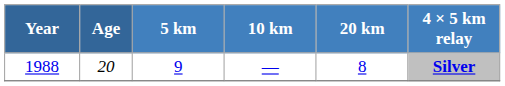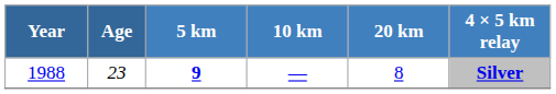1988 | Age: 20 -> 23
1988 | 5 km: normal -> bold
